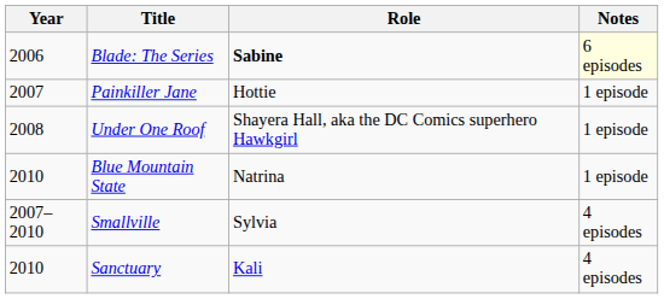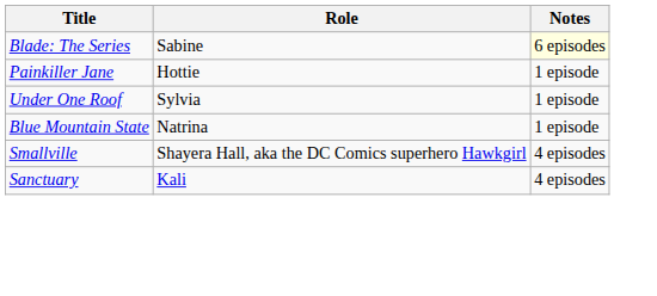- column: Year | 2006 | 2007 | 2008 | 2010 | 2007–2010 | 2010
Blade: The Series | Role: bold -> normal
Under One Roof | Role: Shayera Hall, aka the DC Comics superhero Hawkgirl -> Sylvia
Smallville | Role: Sylvia -> Shayera Hall, aka the DC Comics superhero Hawkgirl
